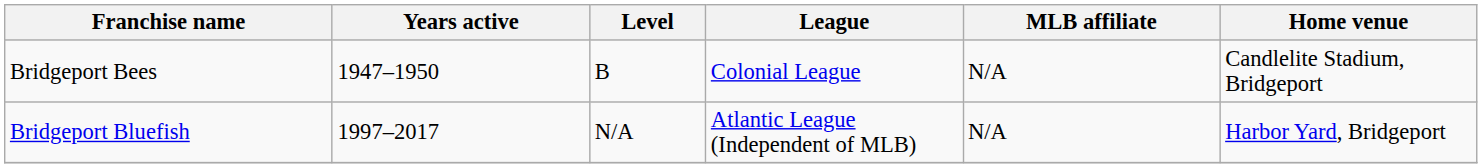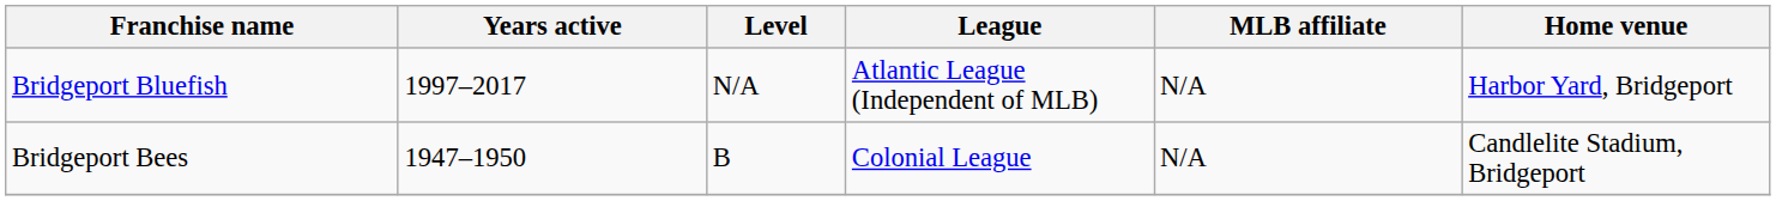rows swapped: Bridgeport Bluefish <-> Bridgeport Bees
